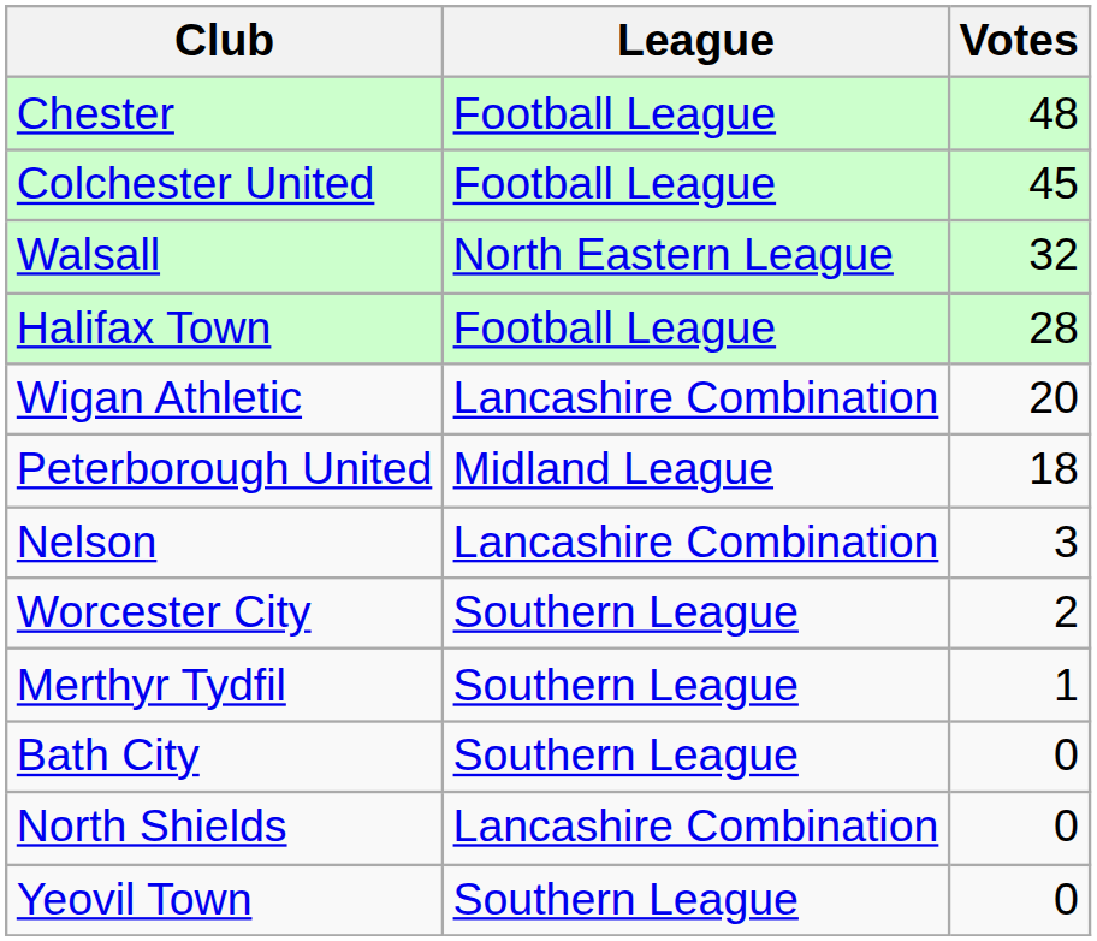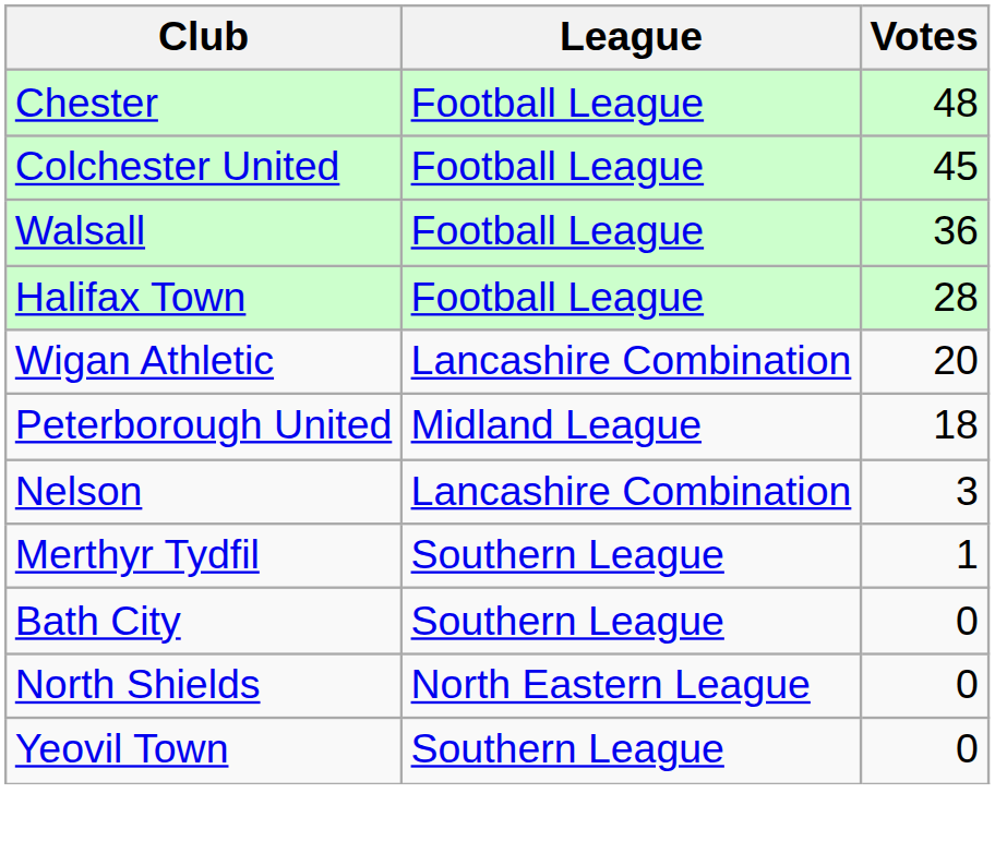Walsall | League: North Eastern League -> Football League
Walsall | Votes: 32 -> 36
- row: Worcester City | Southern League | 2
North Shields | League: Lancashire Combination -> North Eastern League
